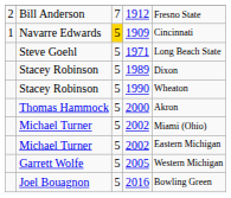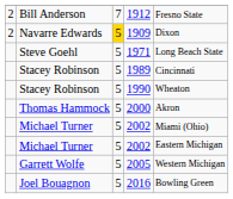1909 | column 1: 1 -> 2
1909 | column 5: Cincinnati -> Dixon
1989 | column 5: Dixon -> Cincinnati
